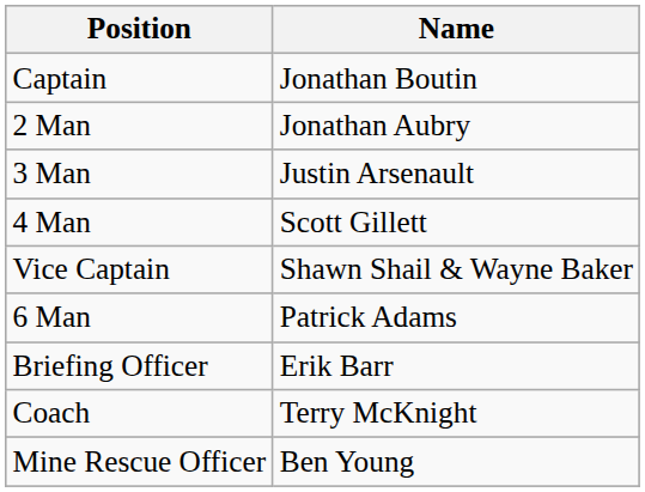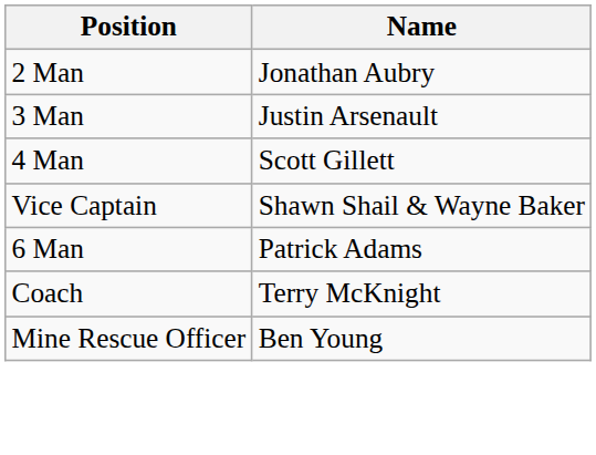- row: Captain | Jonathan Boutin
- row: Briefing Officer | Erik Barr
